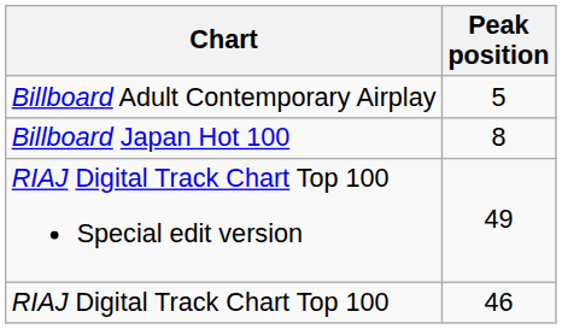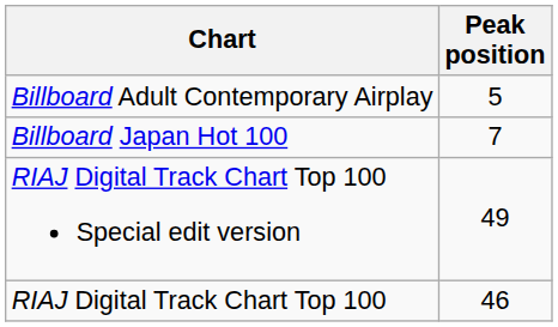Billboard Japan Hot 100 | Peak position: 8 -> 7
